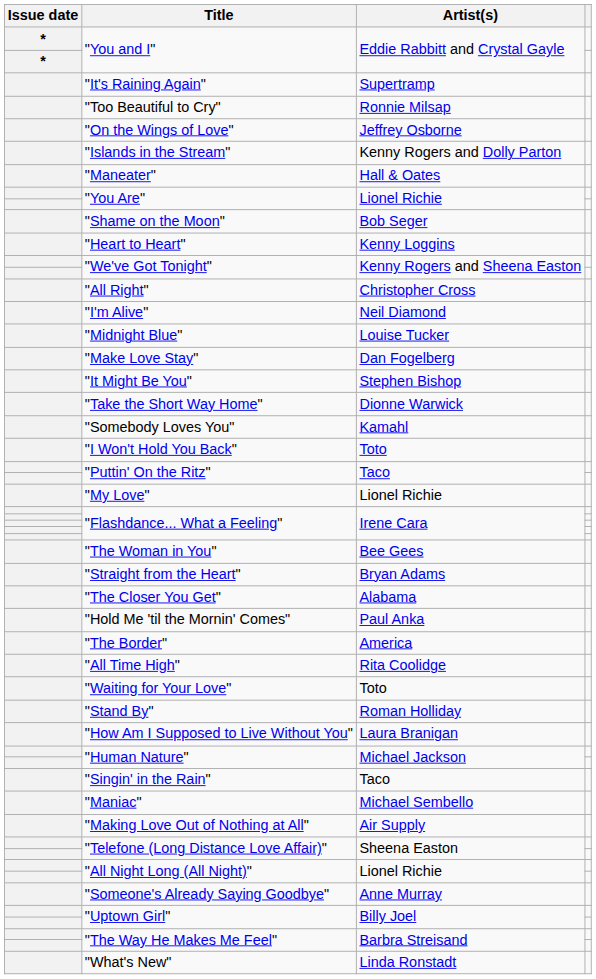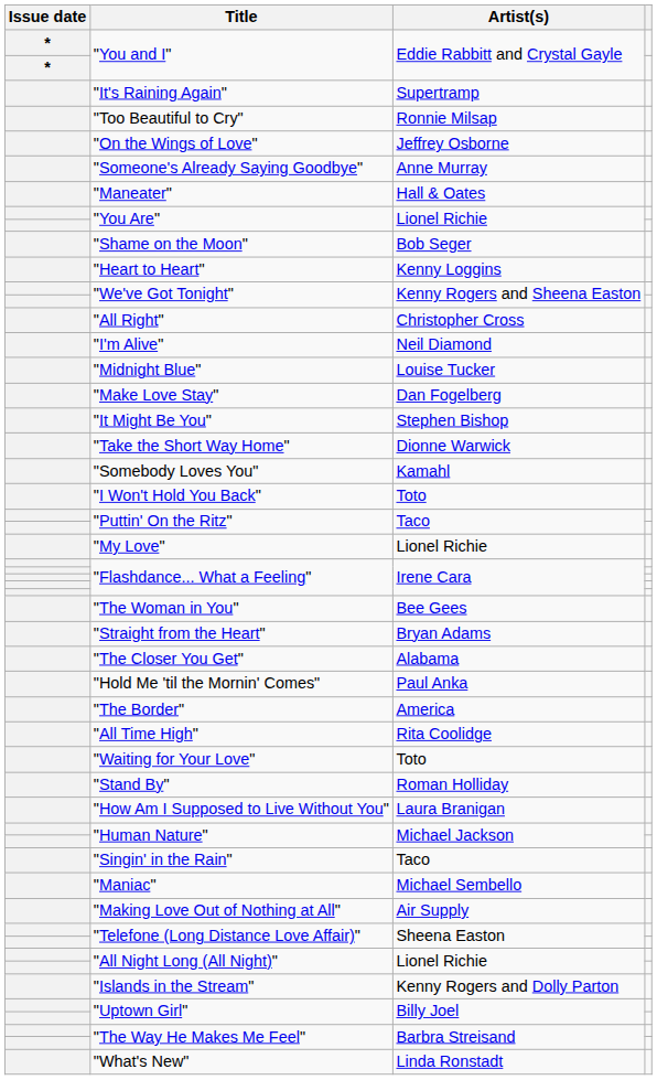rows swapped: "Someone's Already Saying Goodbye" <-> "Islands in the Stream"
